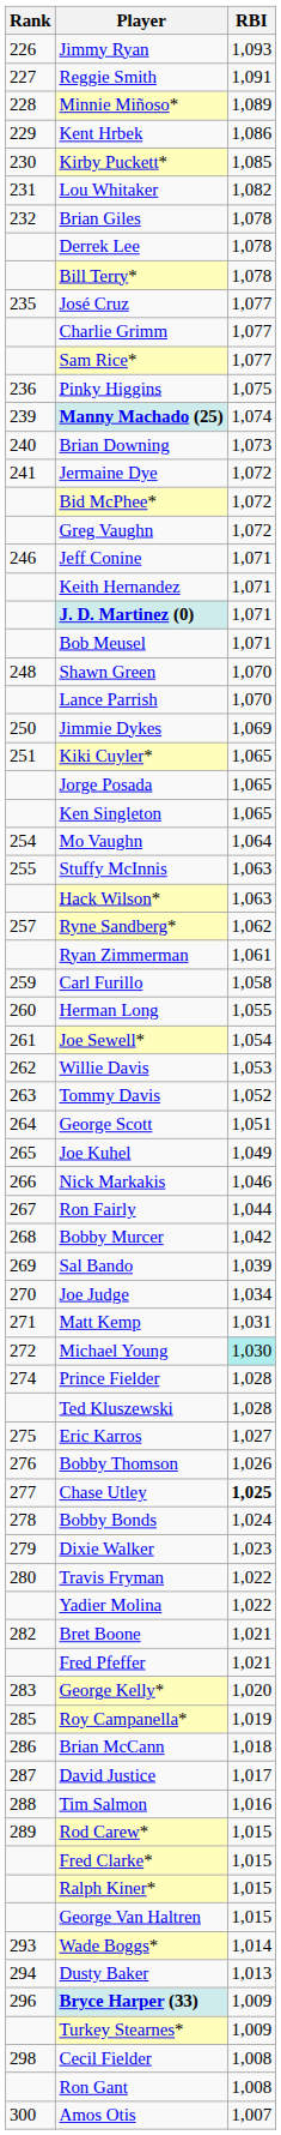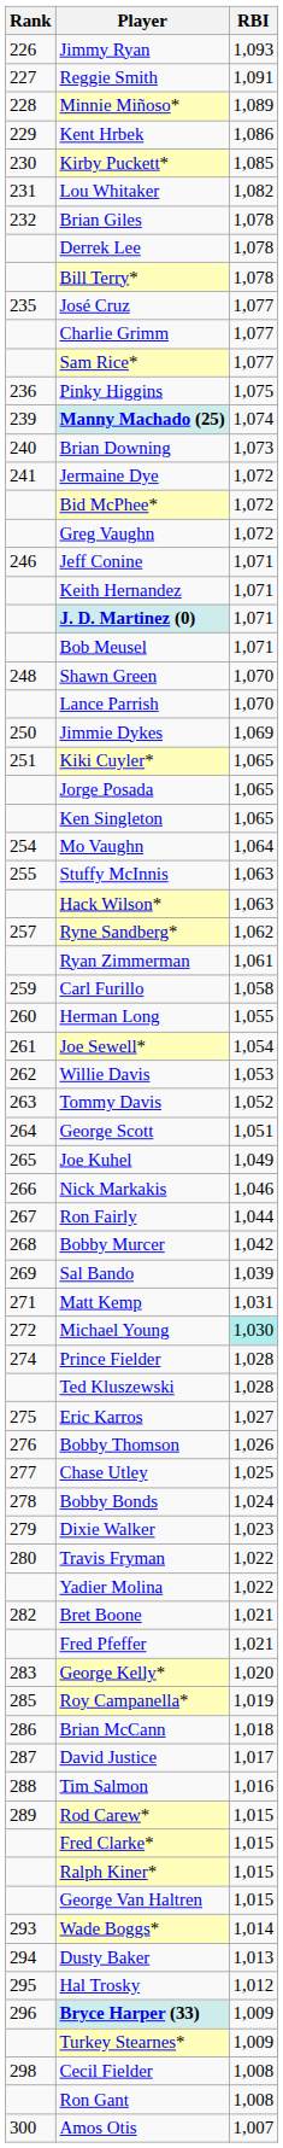- row: 270 | Joe Judge | 1,034
Chase Utley | RBI: bold -> normal
+ row: 295 | Hal Trosky | 1,012
